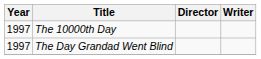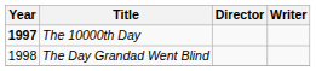The 10000th Day | Year: normal -> bold
The Day Grandad Went Blind | Year: 1997 -> 1998
